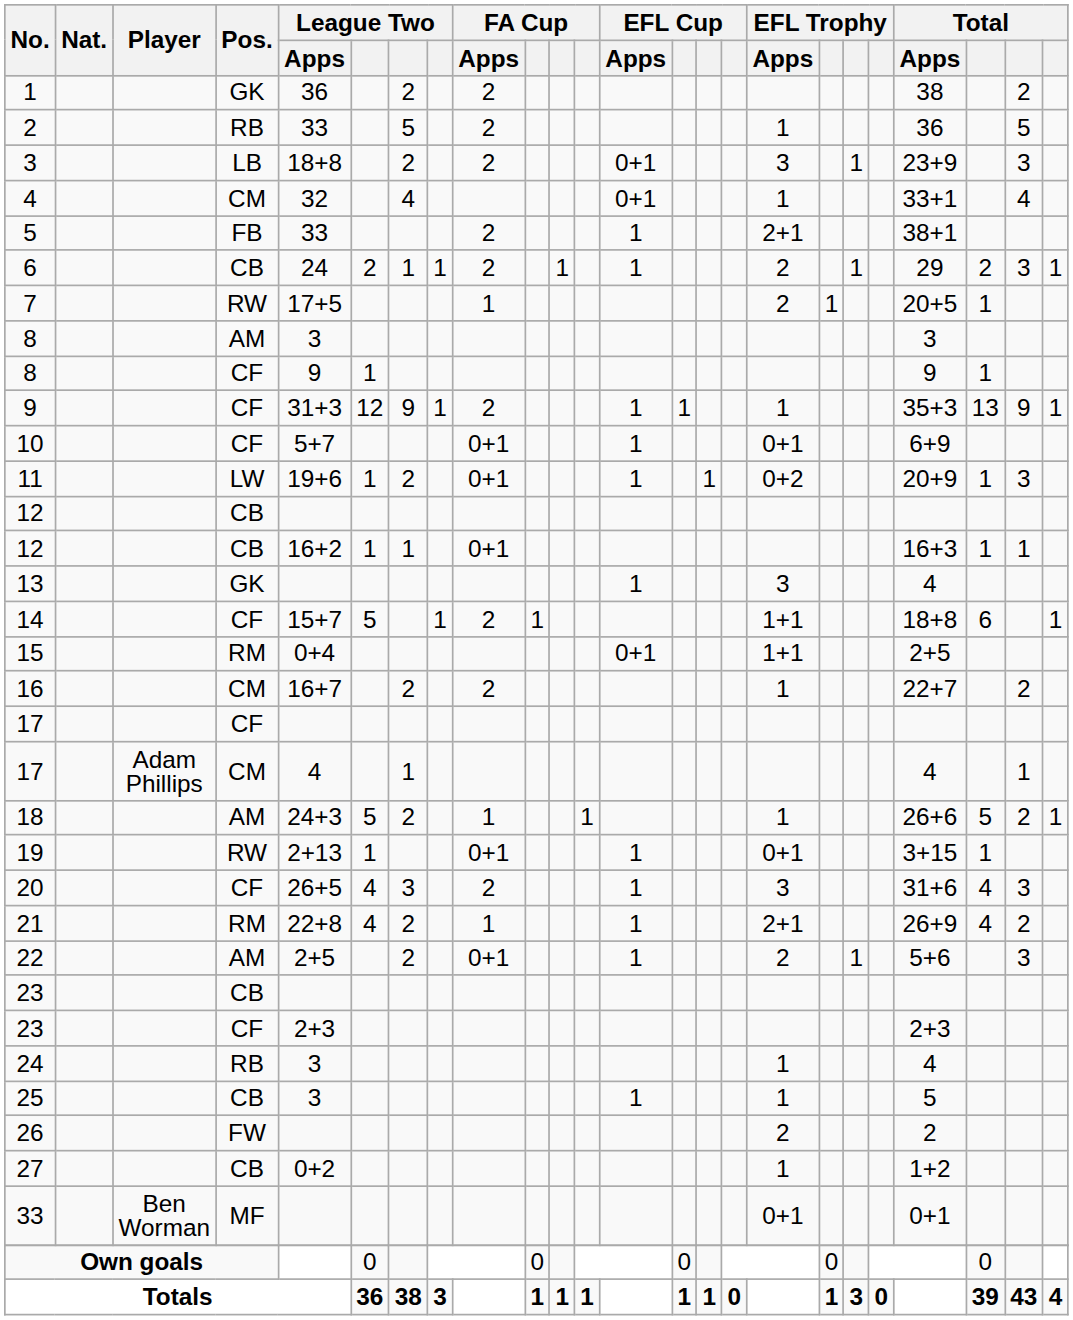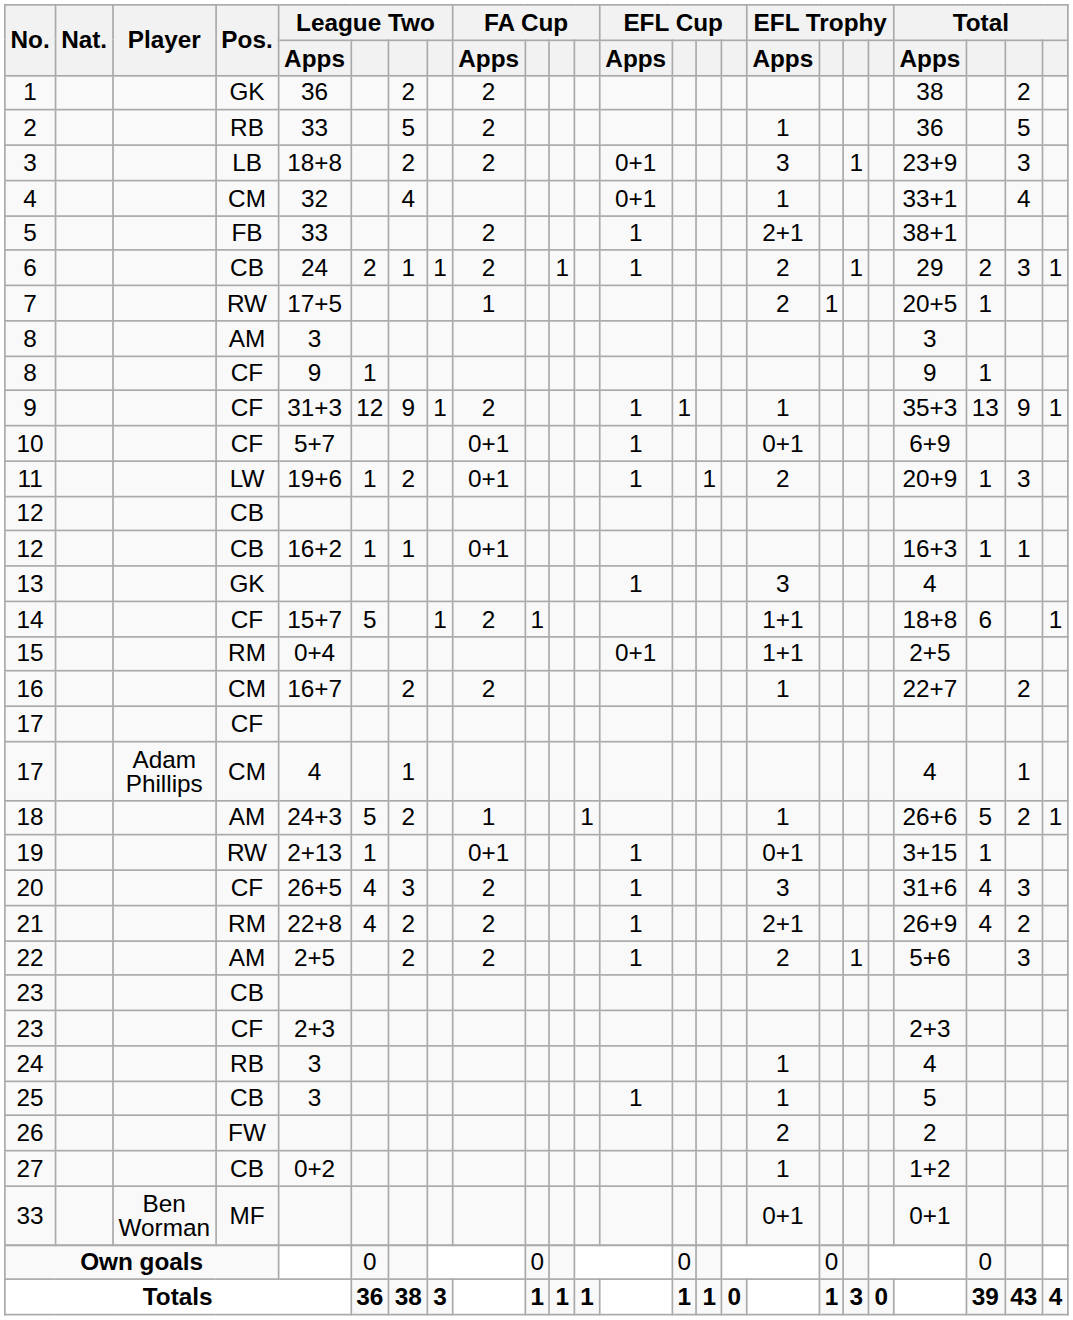11 | EFL Trophy / Apps: 0+2 -> 2
21 | FA Cup / Apps: 1 -> 2
22 | FA Cup / Apps: 0+1 -> 2
